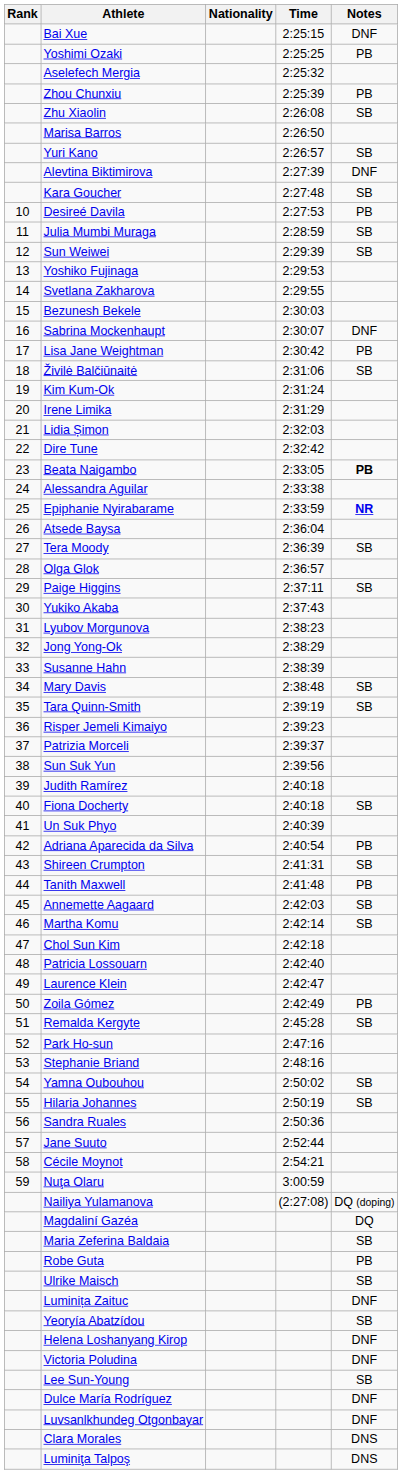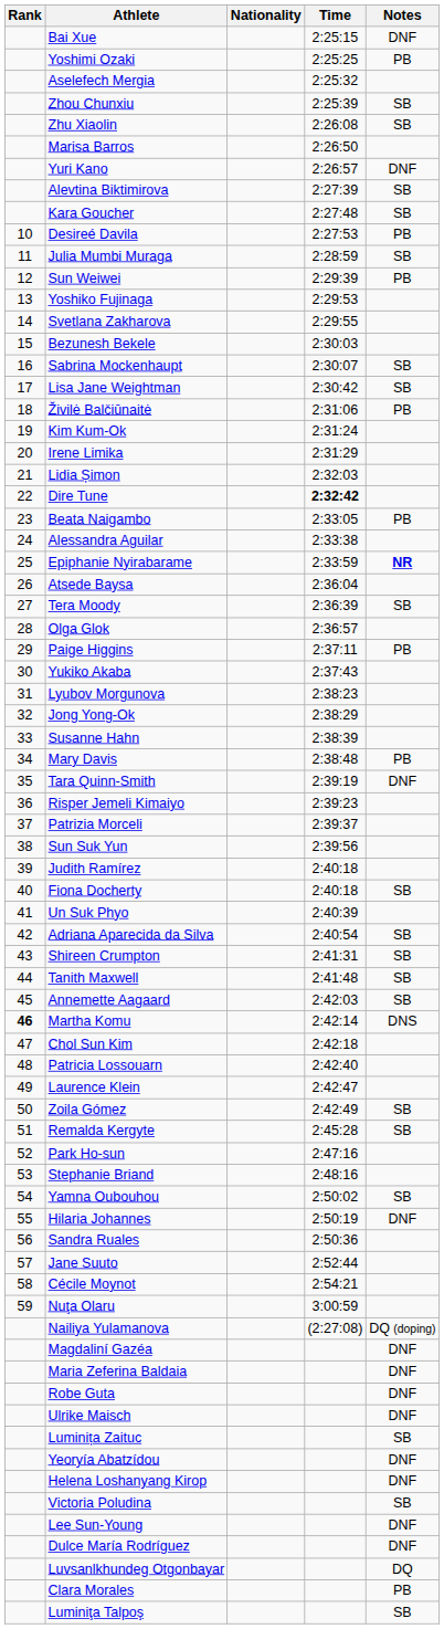Zhou Chunxiu | Notes: PB -> SB
Yuri Kano | Notes: SB -> DNF
Alevtina Biktimirova | Notes: DNF -> SB
Sun Weiwei | Notes: SB -> PB
Sabrina Mockenhaupt | Notes: DNF -> SB
Lisa Jane Weightman | Notes: PB -> SB
Živilė Balčiūnaitė | Notes: SB -> PB
Dire Tune | Time: normal -> bold
Beata Naigambo | Notes: bold -> normal
Paige Higgins | Notes: SB -> PB
Mary Davis | Notes: SB -> PB
Tara Quinn-Smith | Notes: SB -> DNF
Adriana Aparecida da Silva | Notes: PB -> SB
Tanith Maxwell | Notes: PB -> SB
Martha Komu | Rank: normal -> bold
Martha Komu | Notes: SB -> DNS
Zoila Gómez | Notes: PB -> SB
Hilaria Johannes | Notes: SB -> DNF
Magdaliní Gazéa | Notes: DQ -> DNF
Maria Zeferina Baldaia | Notes: SB -> DNF
Robe Guta | Notes: PB -> DNF
Ulrike Maisch | Notes: SB -> DNF
Luminița Zaituc | Notes: DNF -> SB
Yeoryía Abatzídou | Notes: SB -> DNF
Victoria Poludina | Notes: DNF -> SB
Lee Sun-Young | Notes: SB -> DNF
Luvsanlkhundeg Otgonbayar | Notes: DNF -> DQ
Clara Morales | Notes: DNS -> PB
Luminiţa Talpoş | Notes: DNS -> SB
